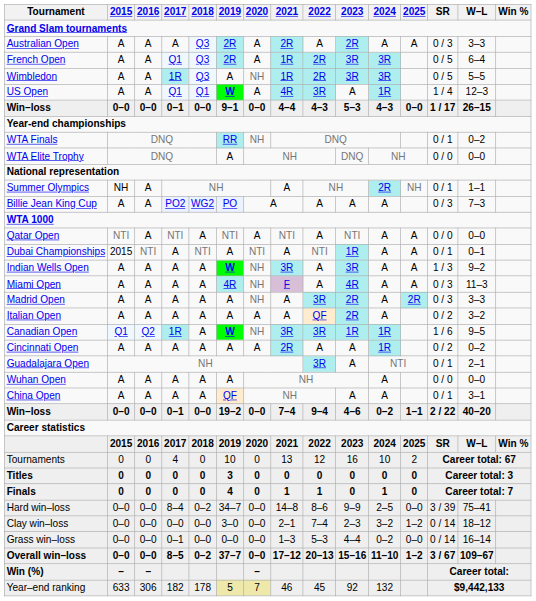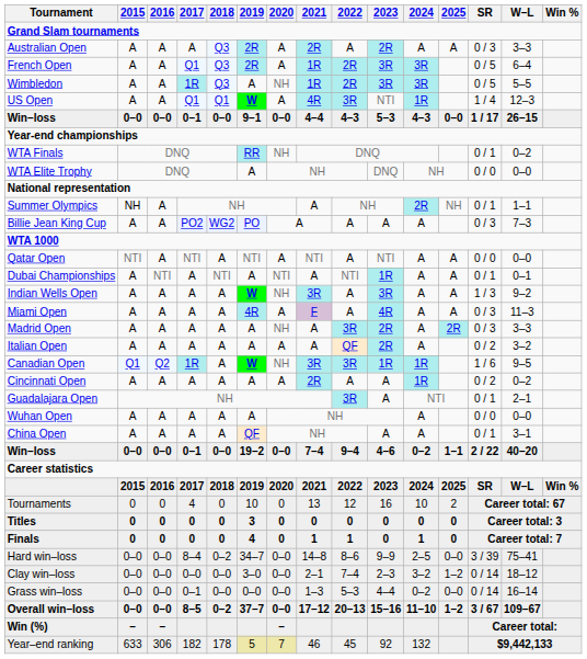US Open | 2023: A -> NTI
Dubai Championships | 2015: 2015 -> A
Miami Open | 2020: NH -> A
